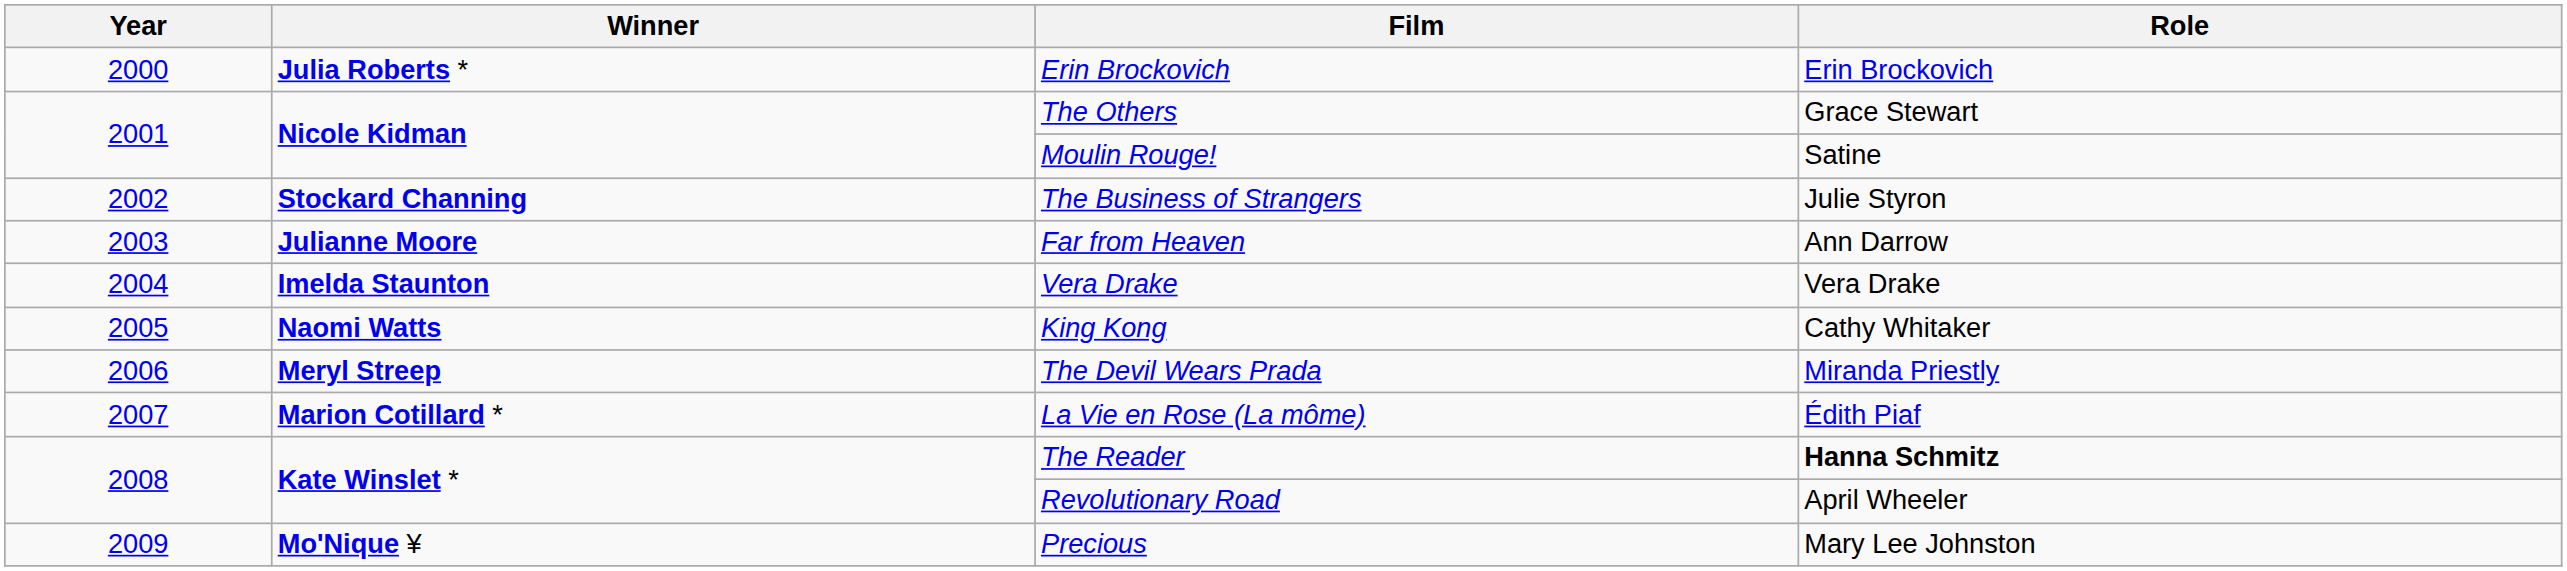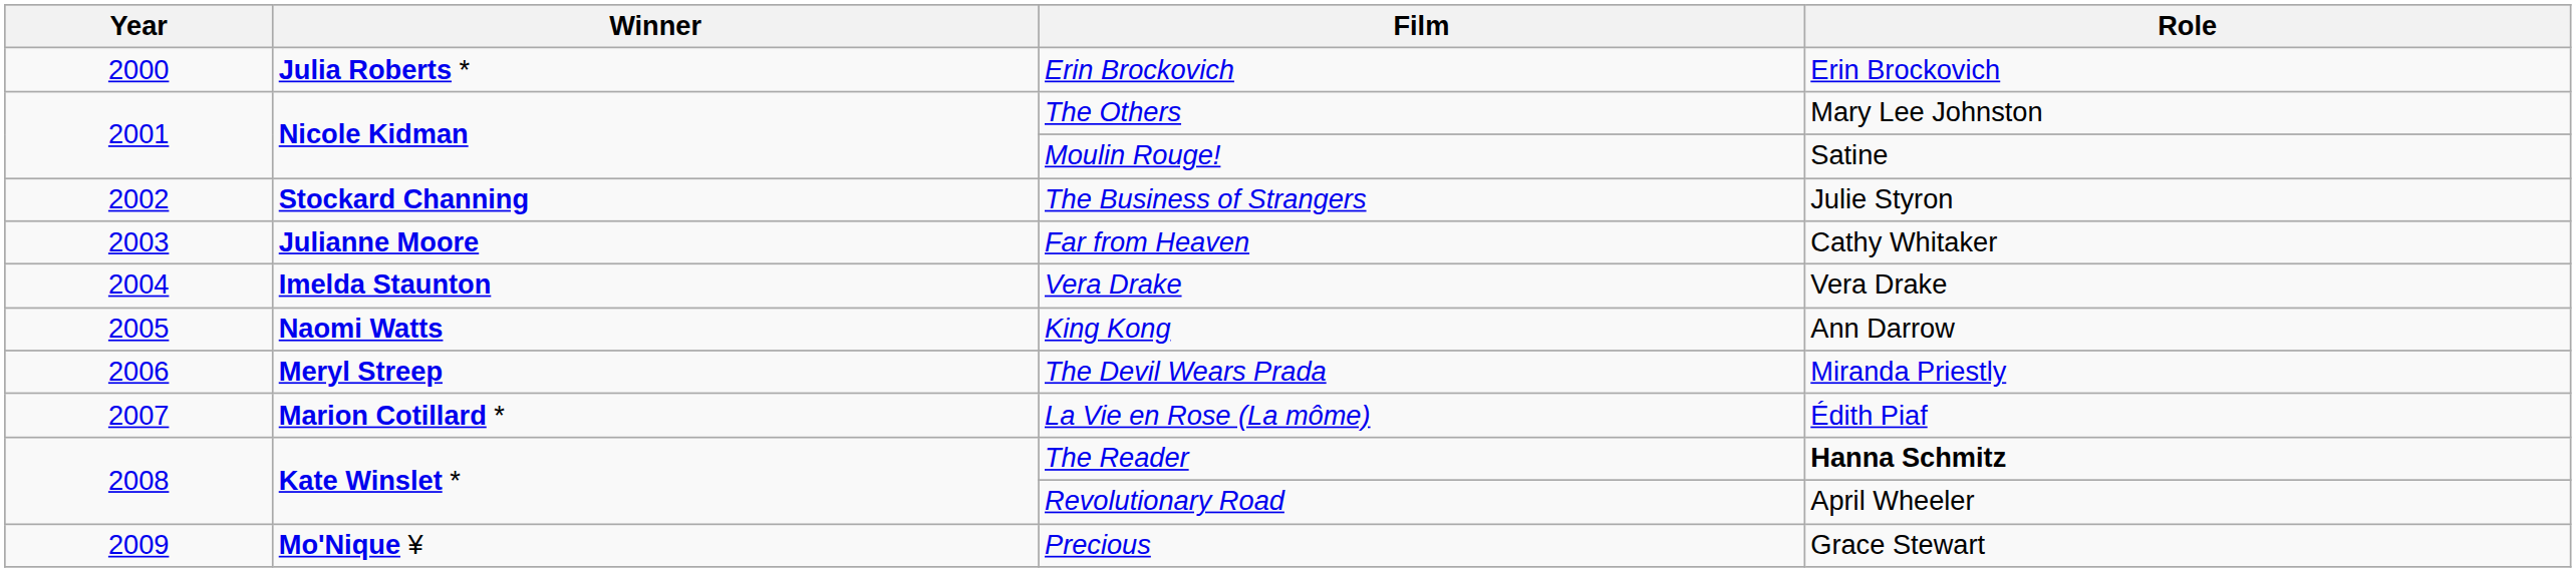The Others | Role: Grace Stewart -> Mary Lee Johnston
Far from Heaven | Role: Ann Darrow -> Cathy Whitaker
King Kong | Role: Cathy Whitaker -> Ann Darrow
Precious | Role: Mary Lee Johnston -> Grace Stewart
